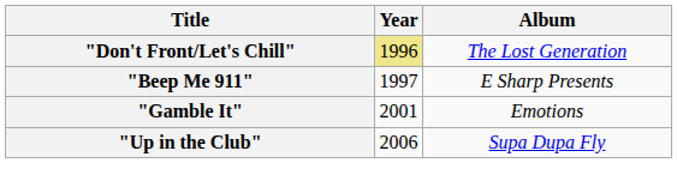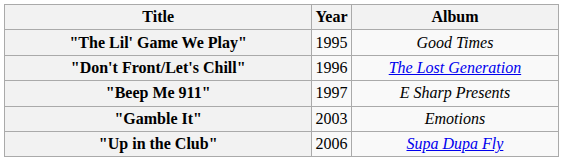+ row: "The Lil' Game We Play" | 1995 | Good Times
"Don't Front/Let's Chill" | Year: khaki background -> no background
"Gamble It" | Year: 2001 -> 2003
